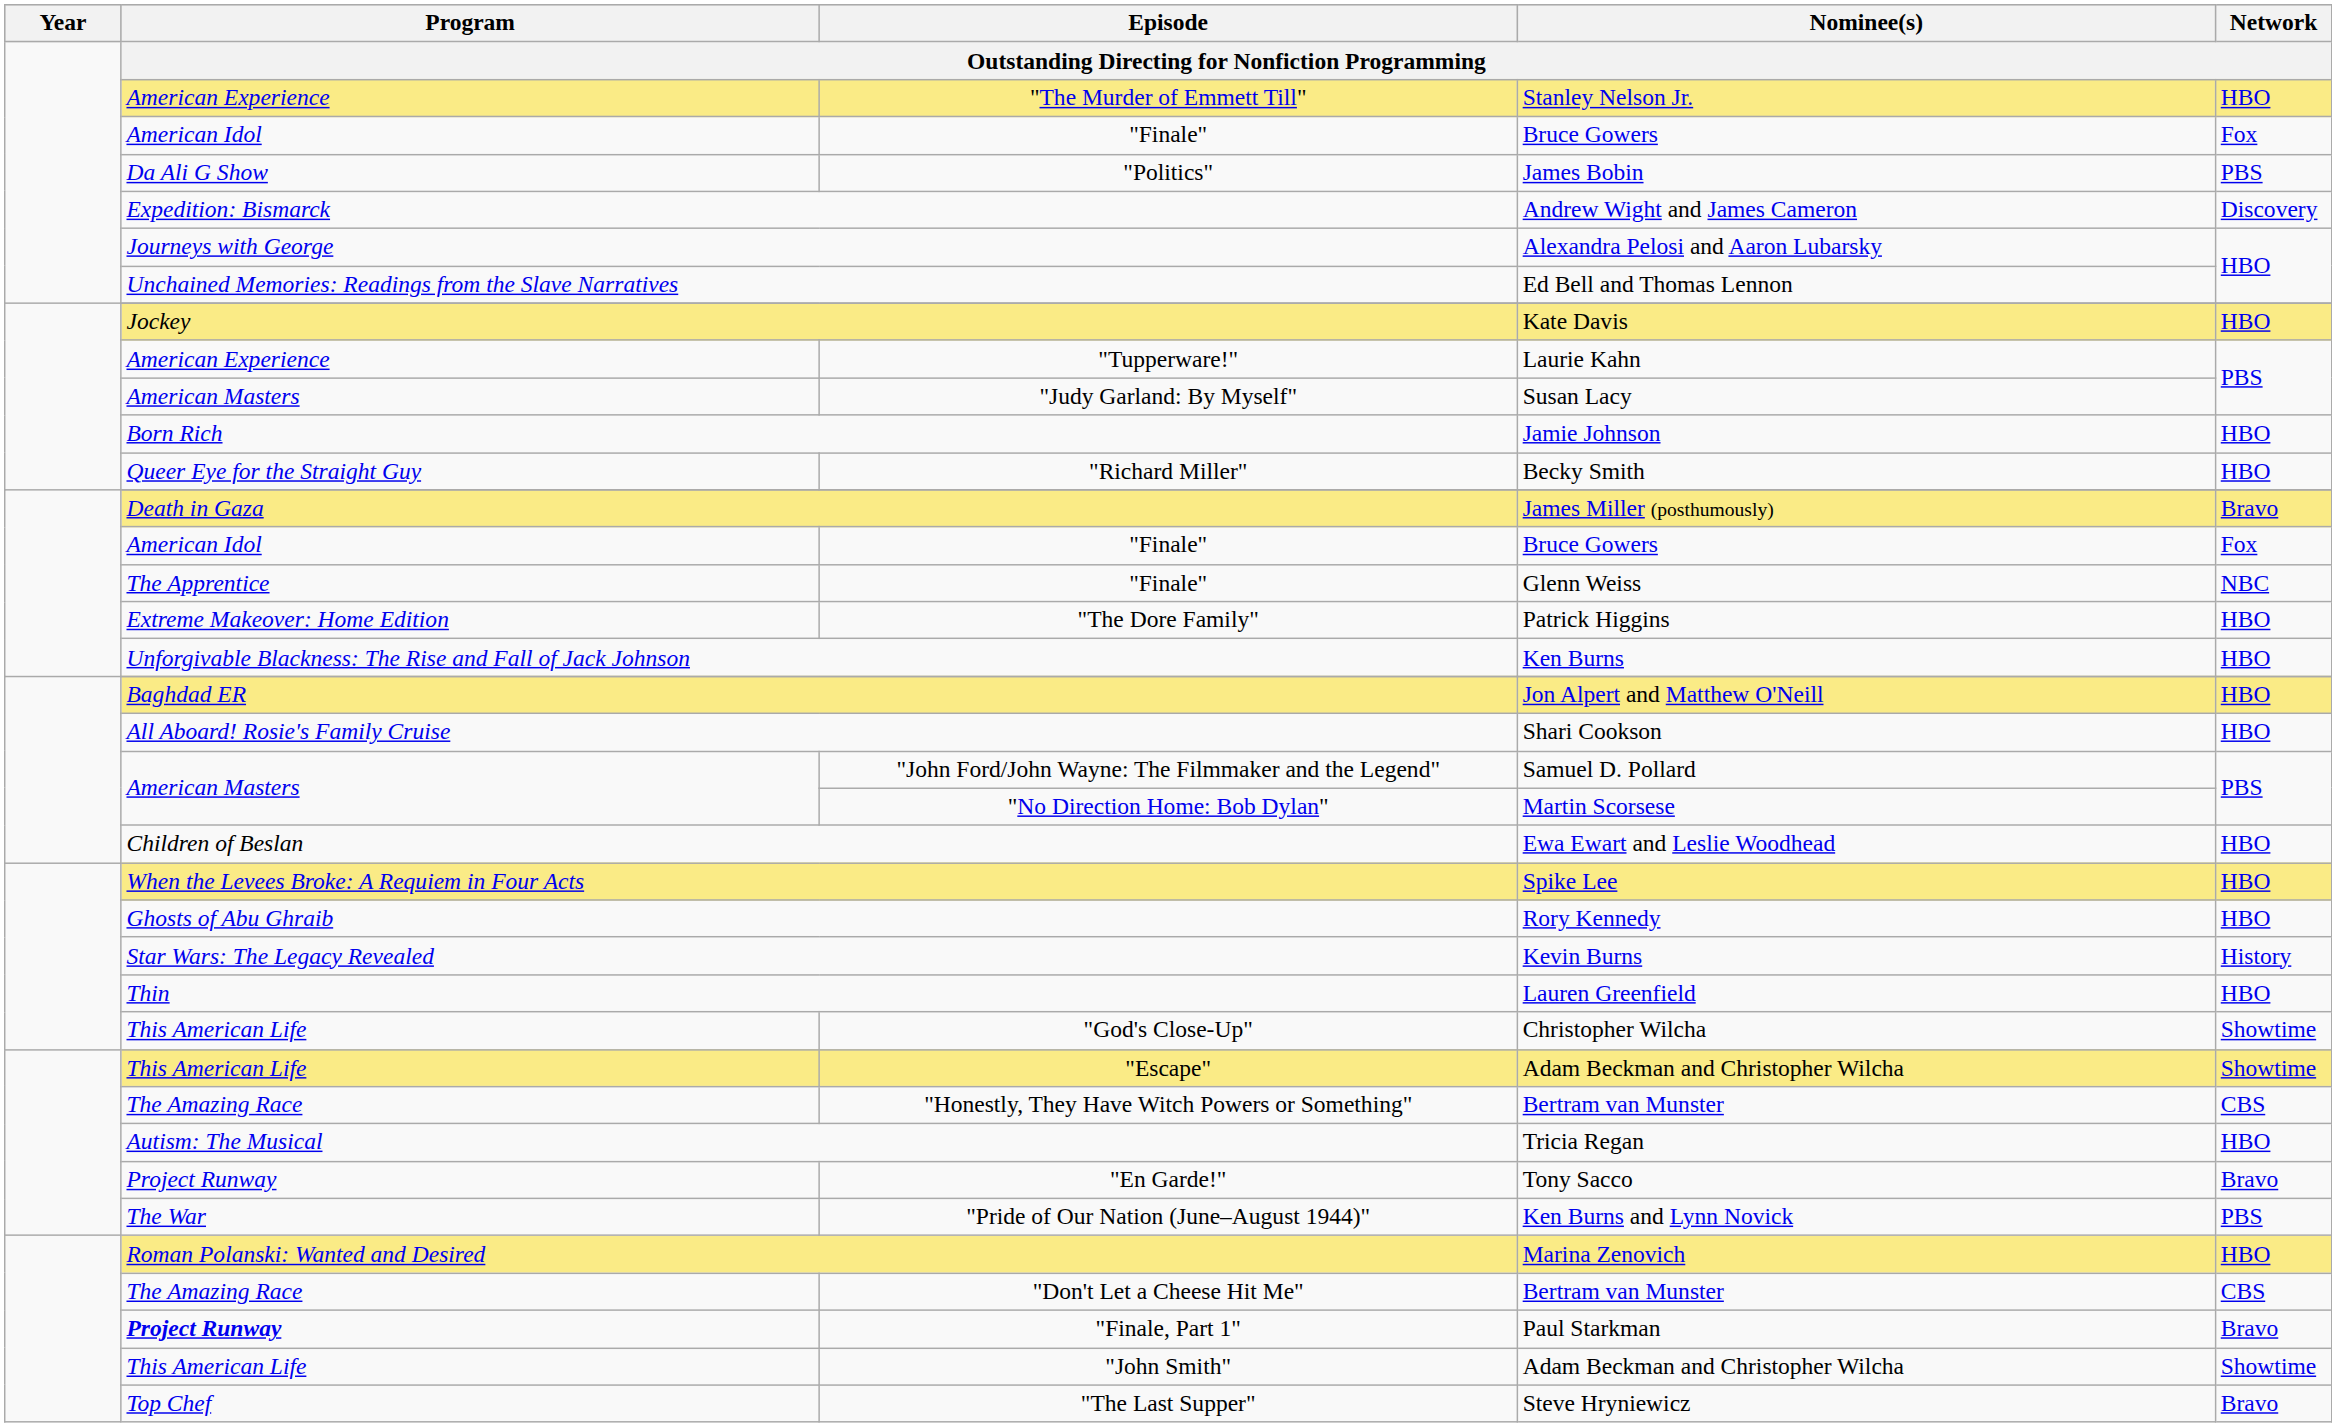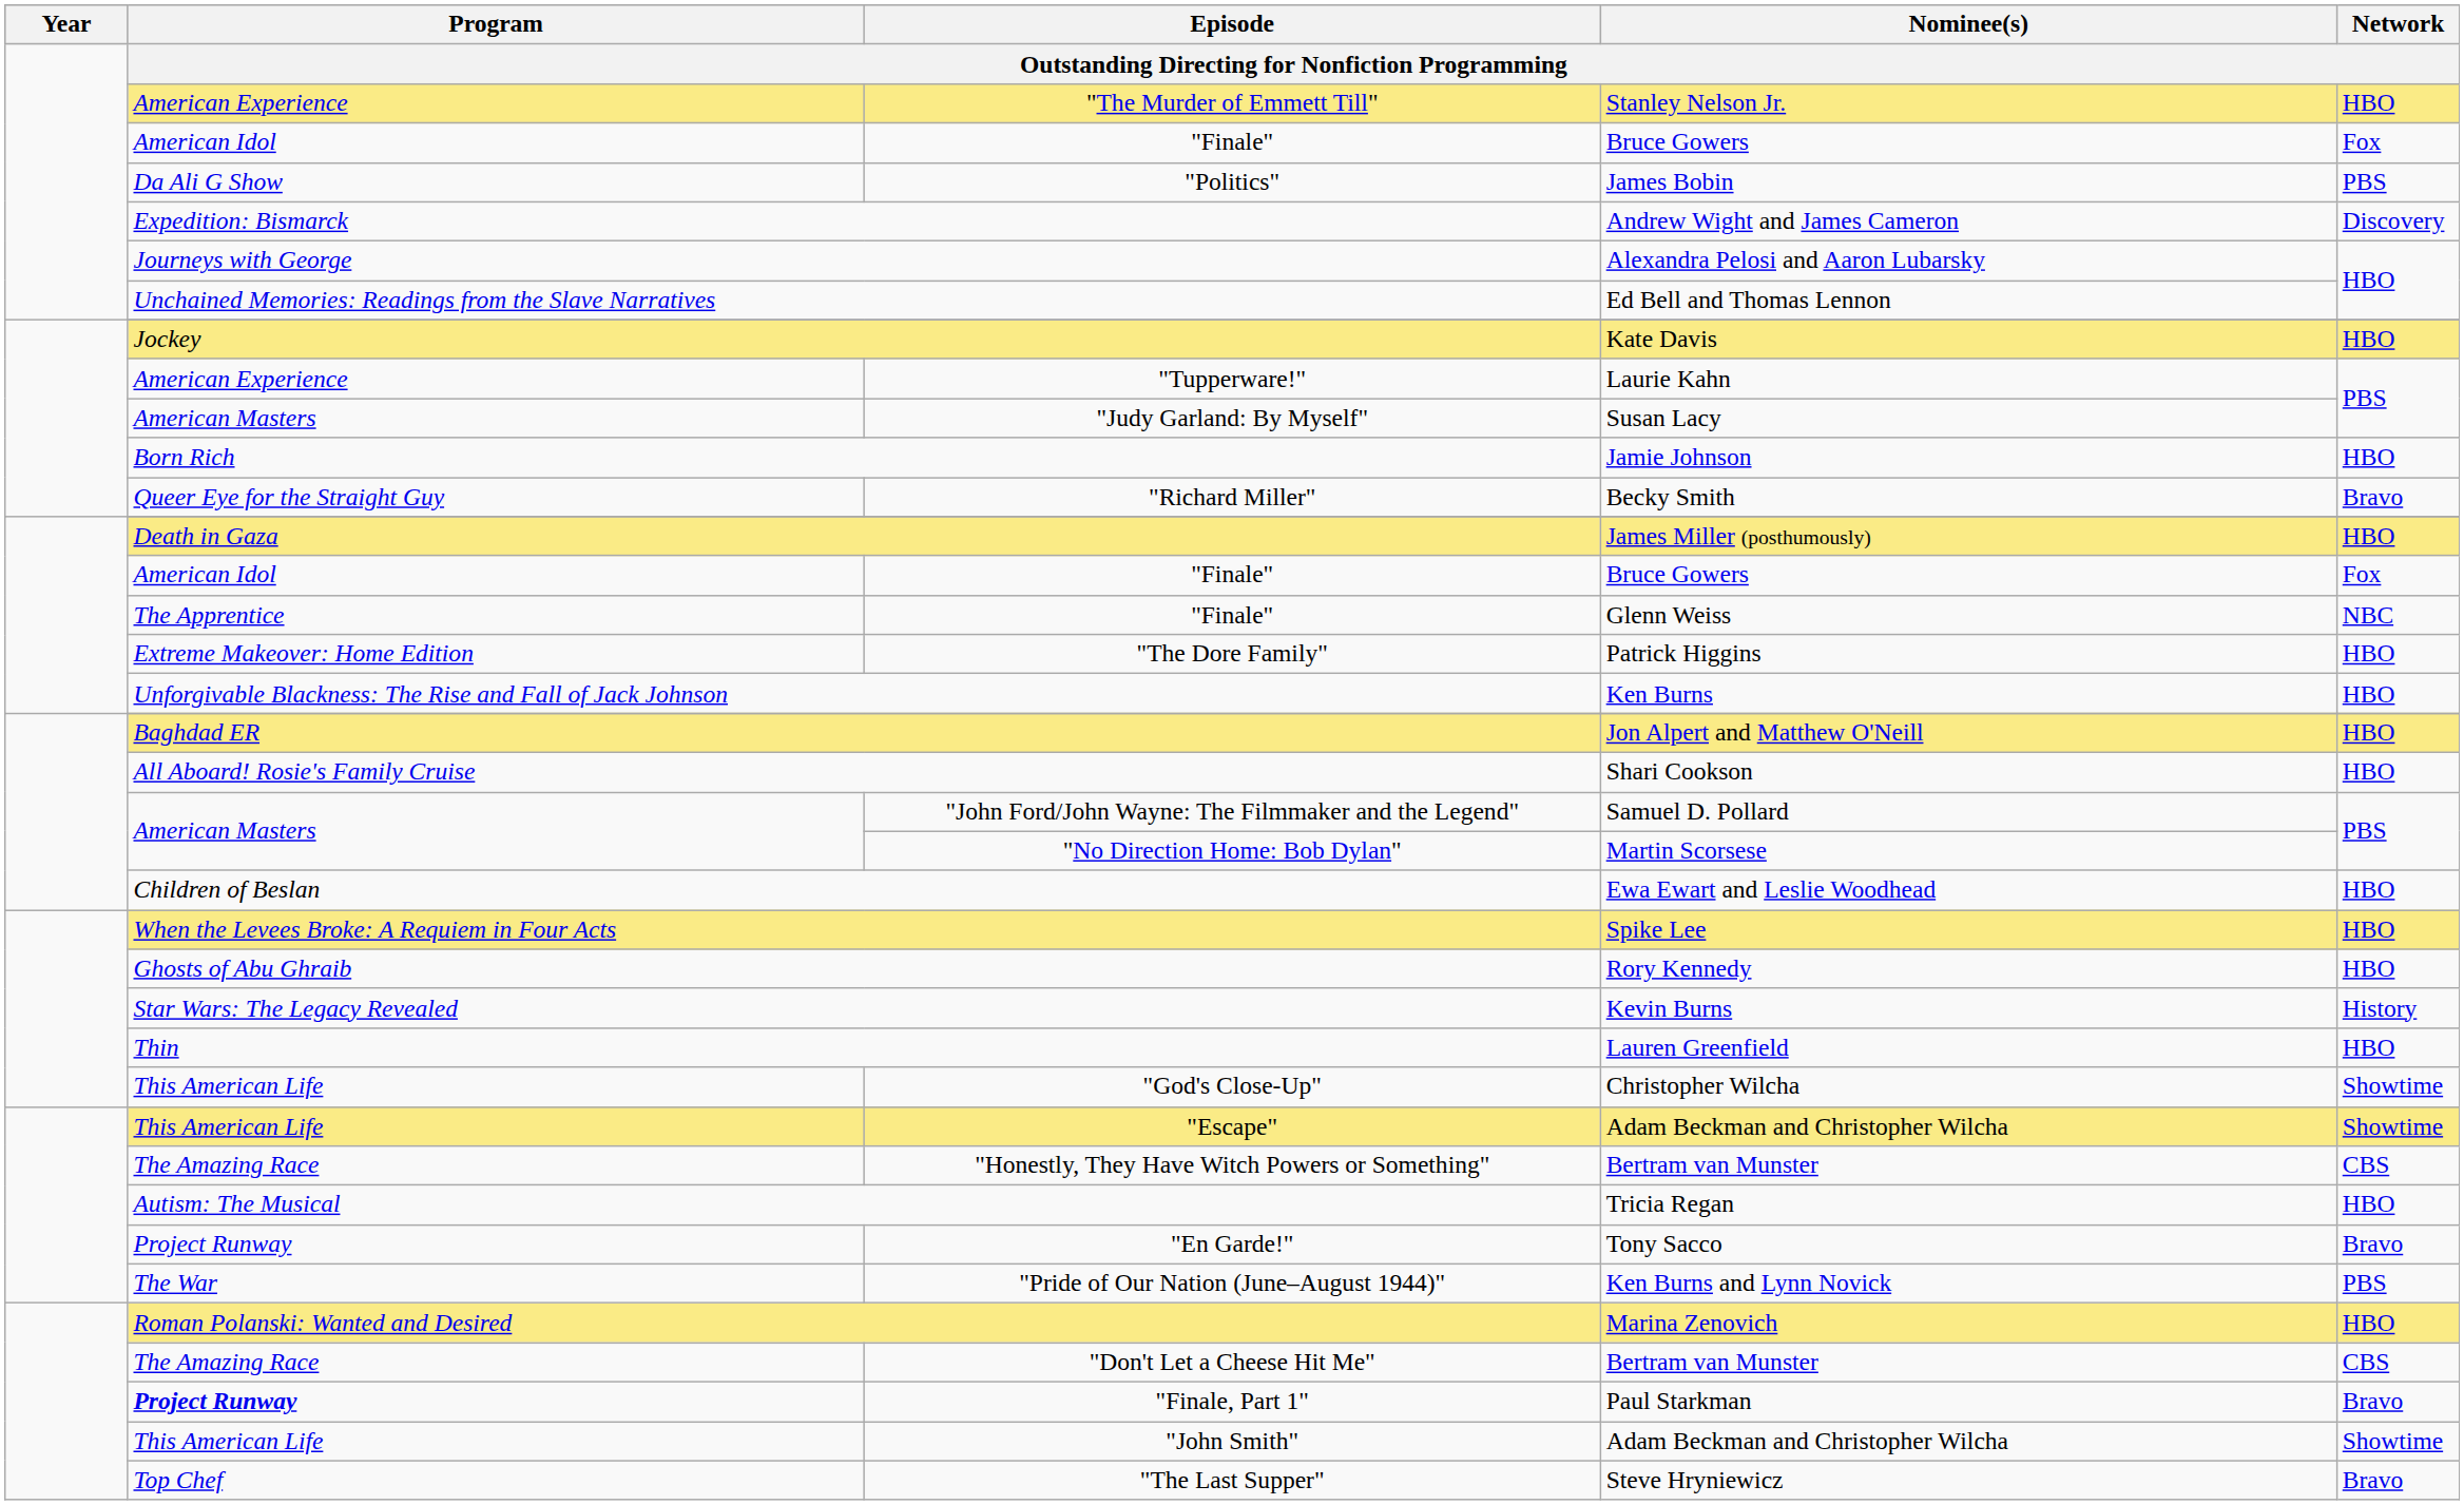"Richard Miller" | Network: HBO -> Bravo
Death in Gaza | Network: Bravo -> HBO
